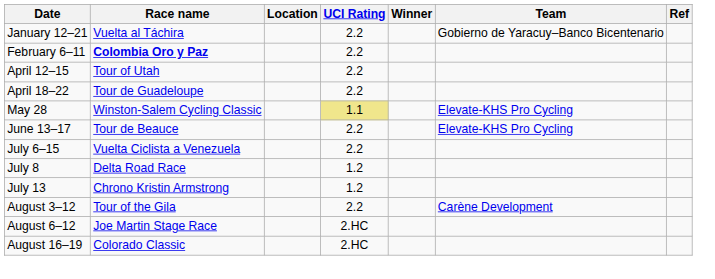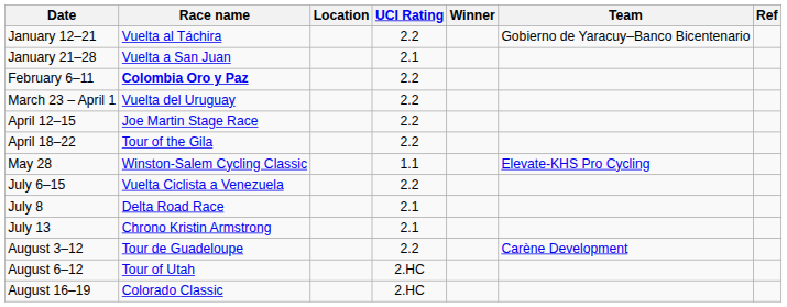+ row: January 21–28 | Vuelta a San Juan | 2.1
+ row: March 23 – April 1 | Vuelta del Uruguay | 2.2
April 12–15 | Race name: Tour of Utah -> Joe Martin Stage Race
April 18–22 | Race name: Tour de Guadeloupe -> Tour of the Gila
May 28 | UCI Rating: khaki background -> no background
- row: June 13–17 | Tour de Beauce | 2.2 | Elevate-KHS Pro Cycling
July 8 | UCI Rating: 1.2 -> 2.1
July 13 | UCI Rating: 1.2 -> 2.1
August 3–12 | Race name: Tour of the Gila -> Tour de Guadeloupe
August 6–12 | Race name: Joe Martin Stage Race -> Tour of Utah
